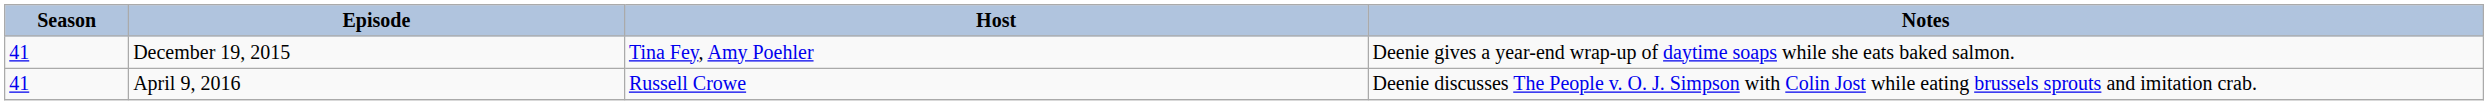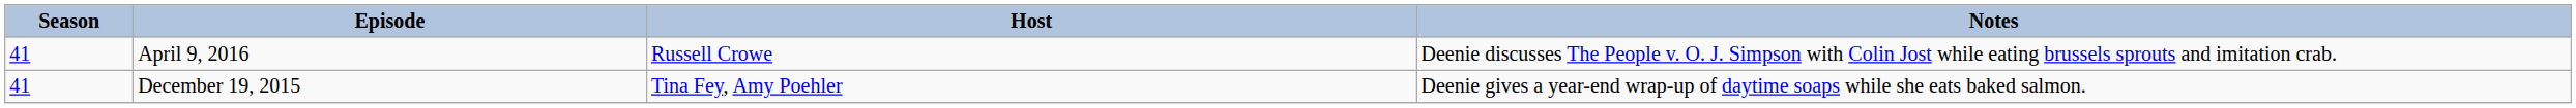rows swapped: December 19, 2015 <-> April 9, 2016
